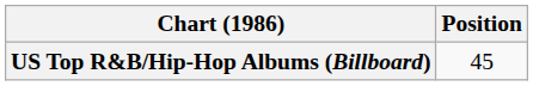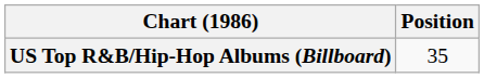US Top R&B/Hip-Hop Albums (Billboard) | Position: 45 -> 35
